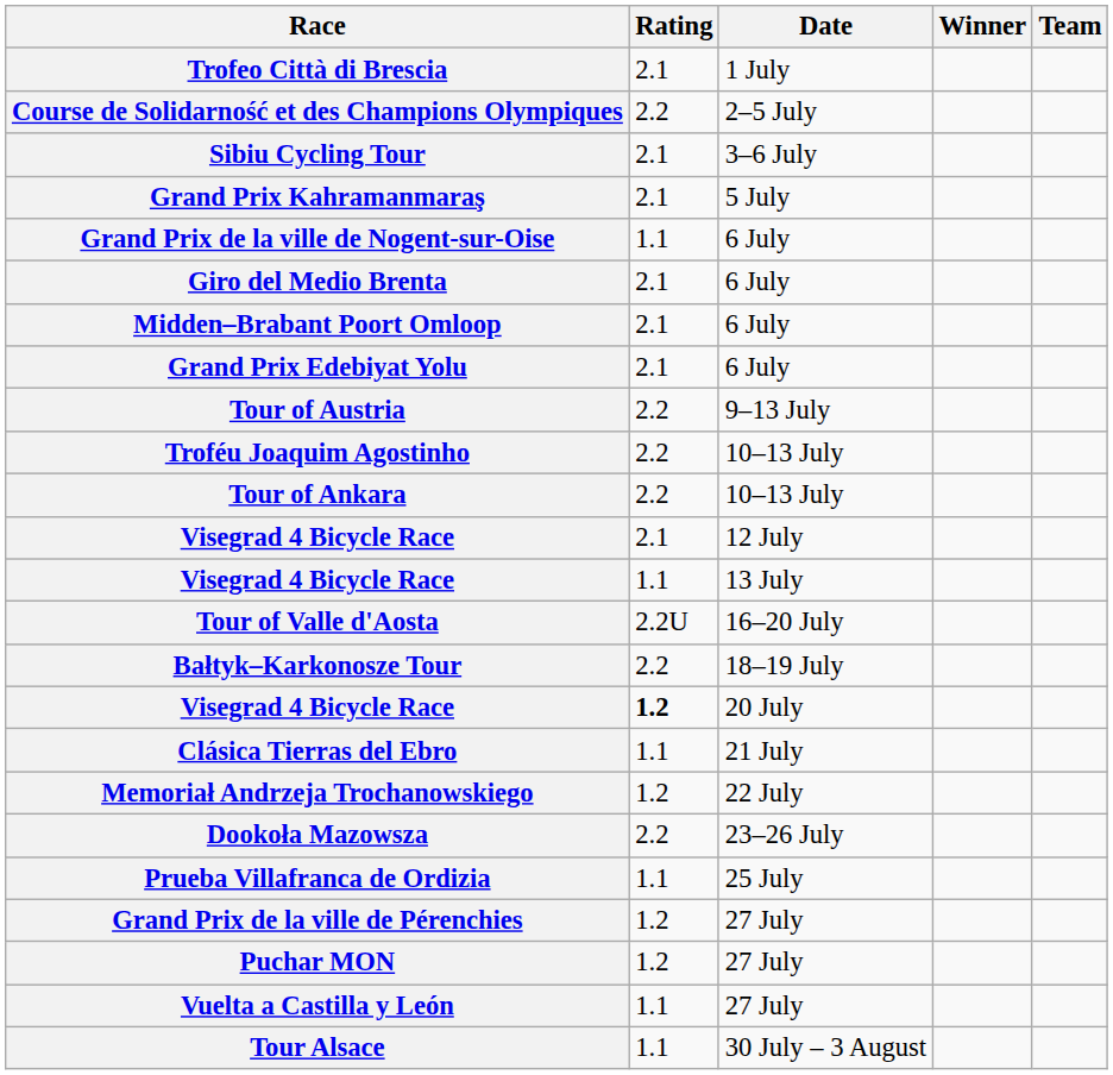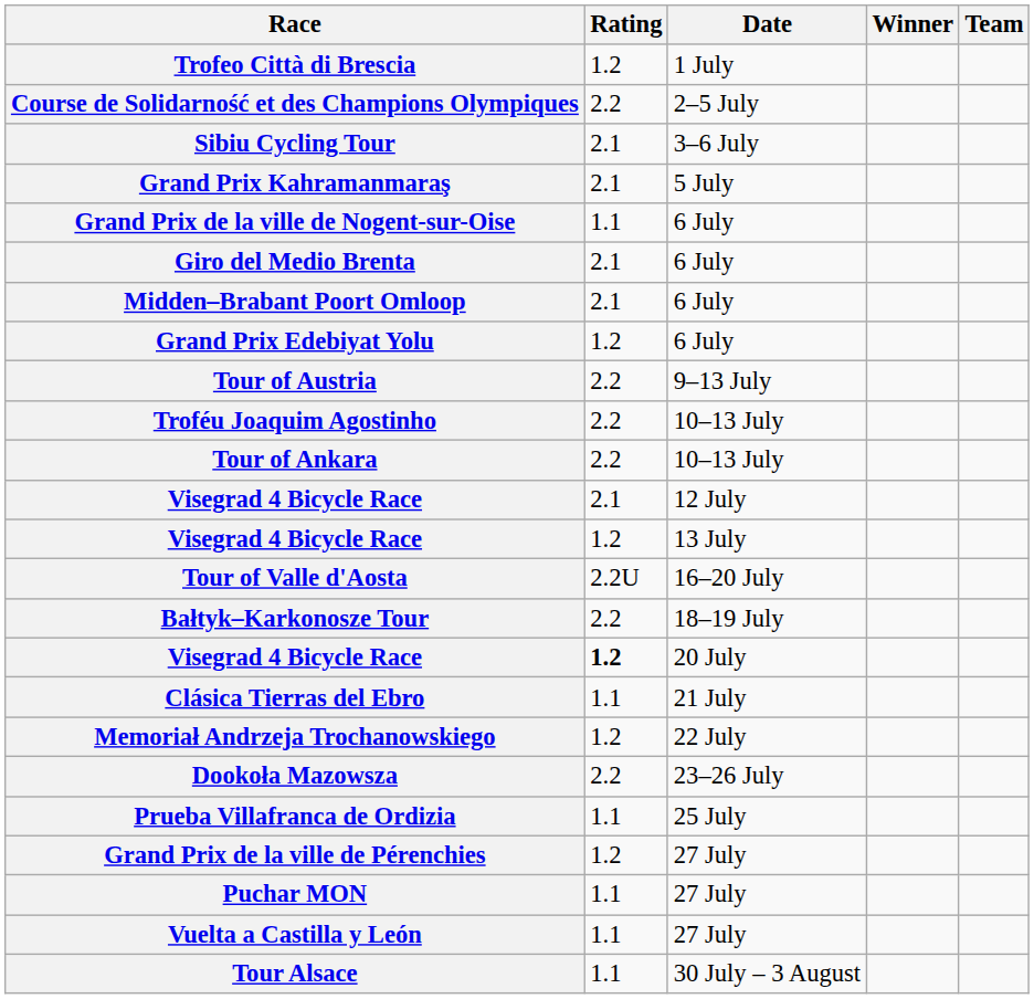Trofeo Città di Brescia | Rating: 2.1 -> 1.2
Grand Prix Edebiyat Yolu | Rating: 2.1 -> 1.2
Visegrad 4 Bicycle Race / 13 July | Rating: 1.1 -> 1.2
Puchar MON | Rating: 1.2 -> 1.1
